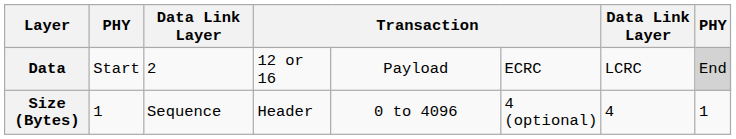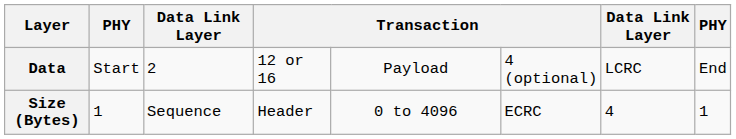Data | column 6: ECRC -> 4 (optional)
Data | column 8: lightgrey background -> no background
Size (Bytes) | column 6: 4 (optional) -> ECRC
